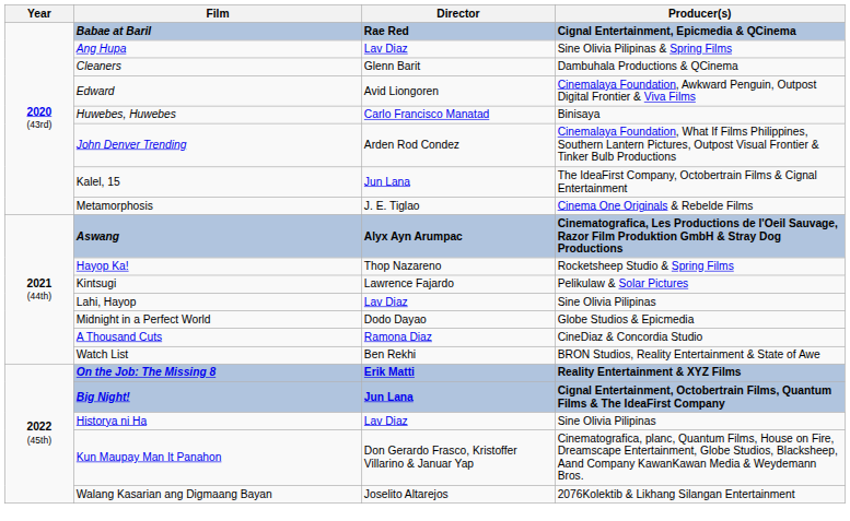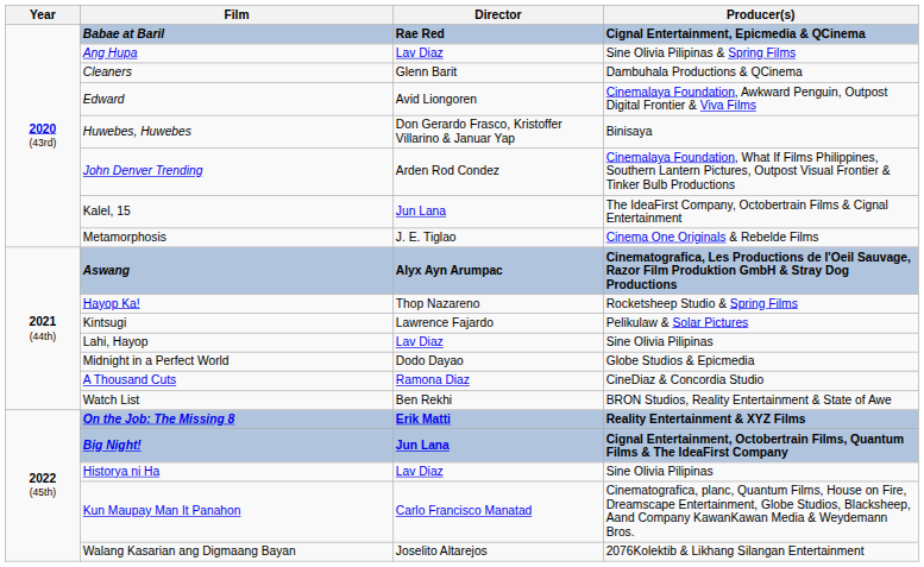Huwebes, Huwebes | Director: Carlo Francisco Manatad -> Don Gerardo Frasco, Kristoffer Villarino & Januar Yap
Kun Maupay Man It Panahon | Director: Don Gerardo Frasco, Kristoffer Villarino & Januar Yap -> Carlo Francisco Manatad
